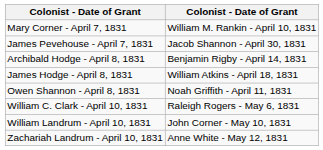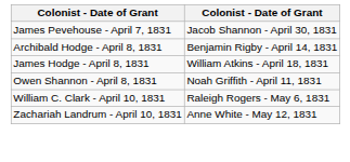- row: Mary Corner - April 7, 1831 | William M. Rankin - April 10, 1831
- row: William Landrum - April 10, 1831 | John Corner - May 10, 1831
